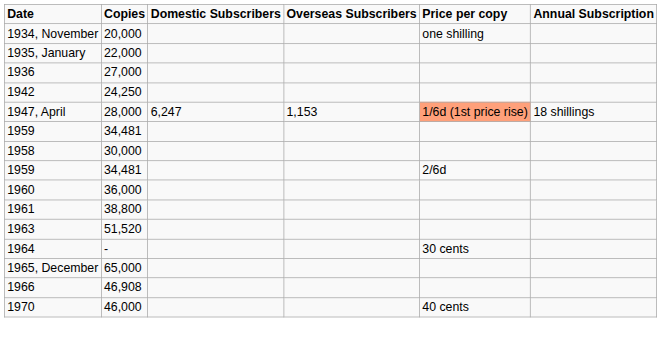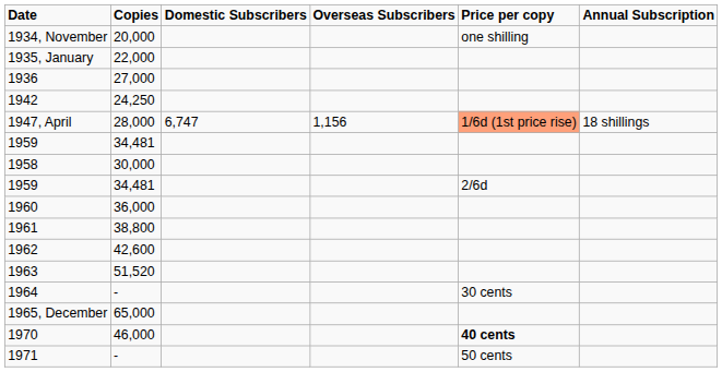1947, April | Domestic Subscribers: 6,247 -> 6,747
1947, April | Overseas Subscribers: 1,153 -> 1,156
+ row: 1962 | 42,600
- row: 1966 | 46,908
1970 | Price per copy: normal -> bold
+ row: 1971 | - | 50 cents
